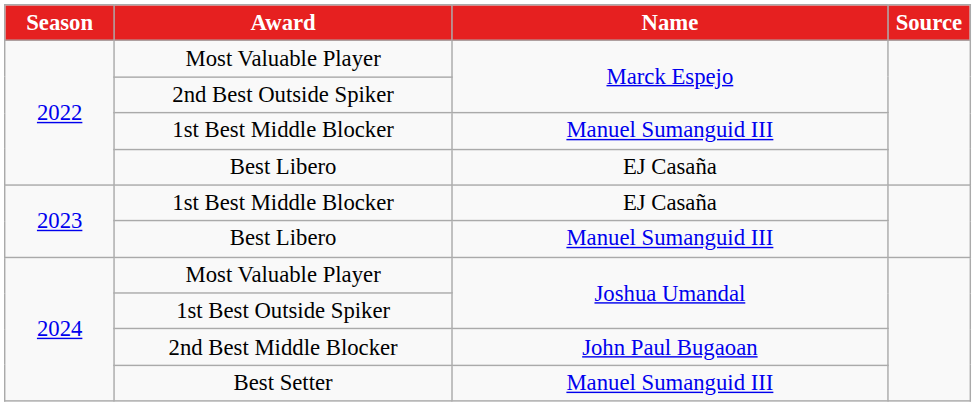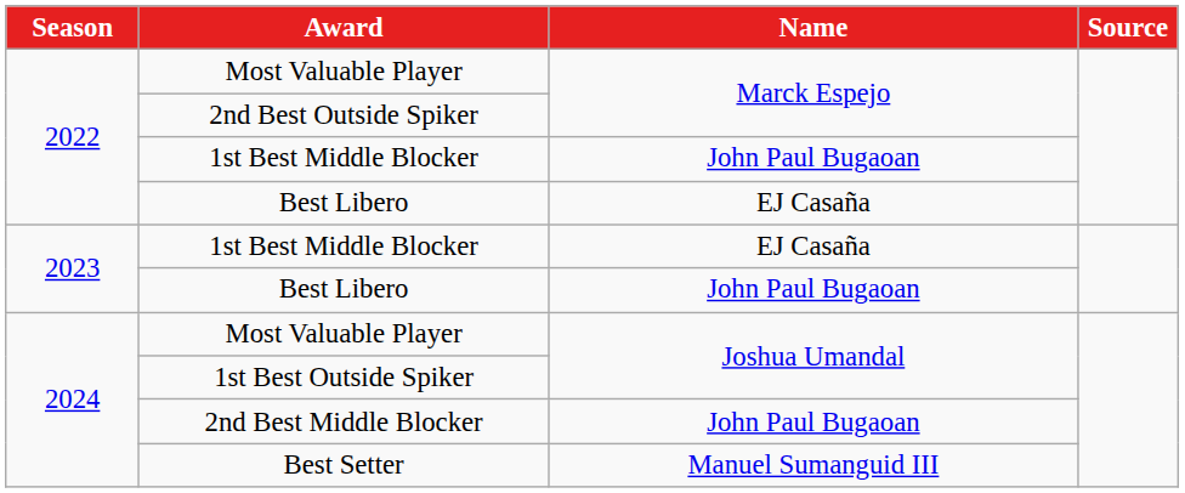2022 / 1st Best Middle Blocker | Name: Manuel Sumanguid III -> John Paul Bugaoan
2023 / Best Libero | Name: Manuel Sumanguid III -> John Paul Bugaoan
